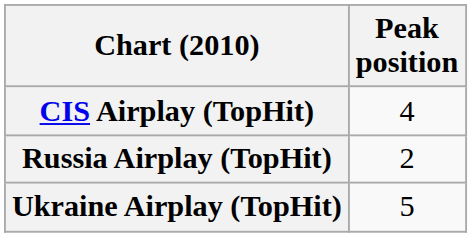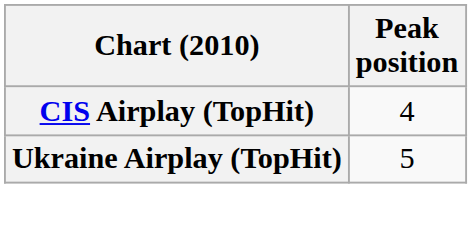- row: Russia Airplay (TopHit) | 2
